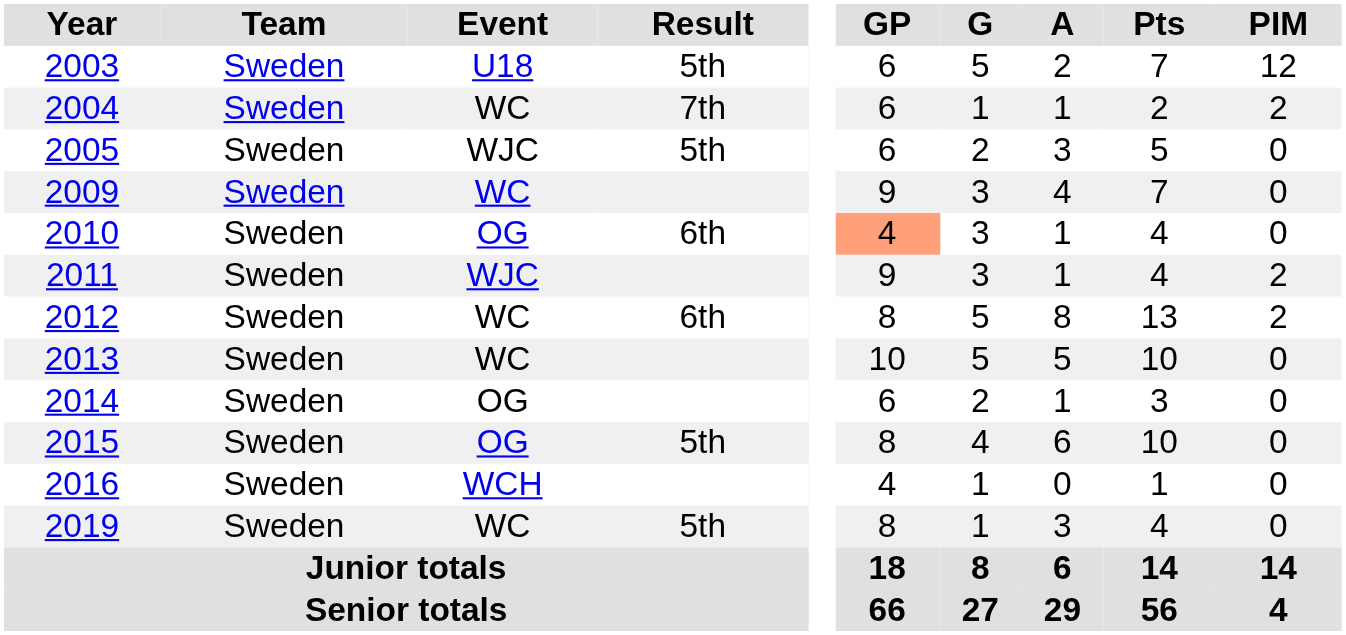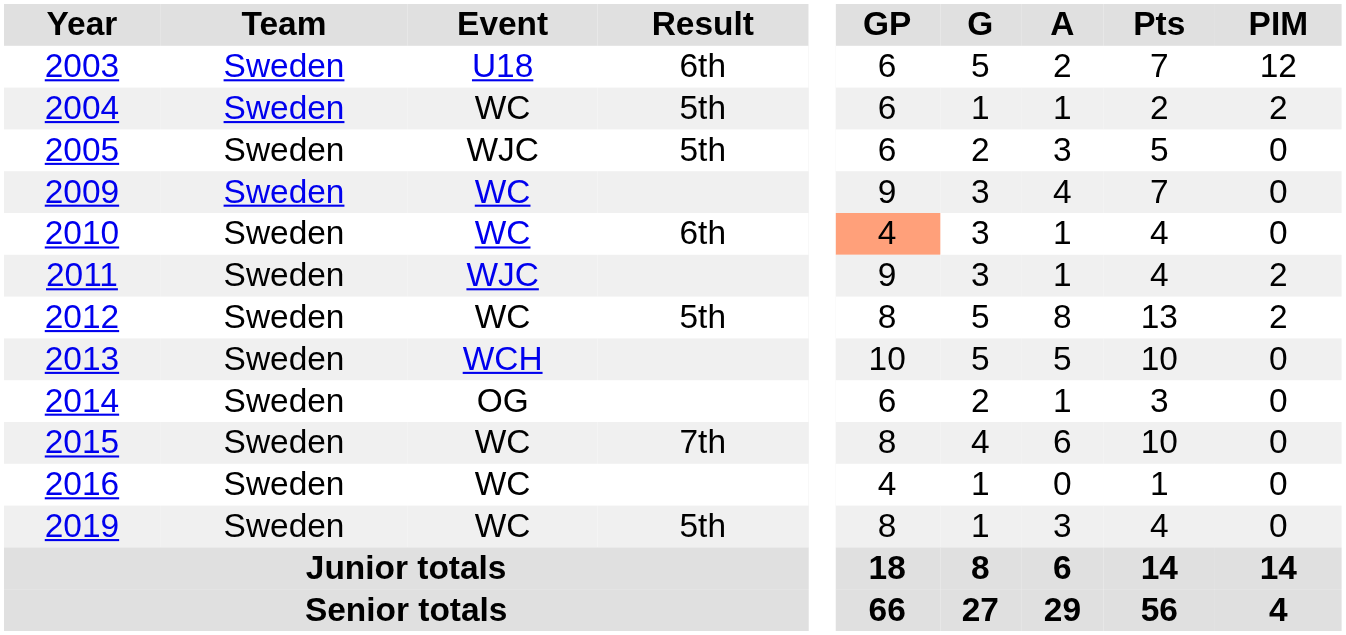2003 | Result: 5th -> 6th
2004 | Result: 7th -> 5th
2010 | Event: OG -> WC
2012 | Result: 6th -> 5th
2013 | Event: WC -> WCH
2015 | Event: OG -> WC
2015 | Result: 5th -> 7th
2016 | Event: WCH -> WC
